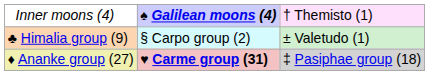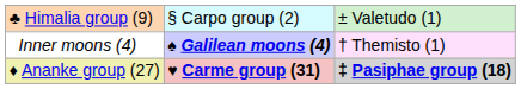rows swapped: Inner moons (4) <-> ♣ Himalia group (9)
♦ Ananke group (27) | column 3: normal -> bold
